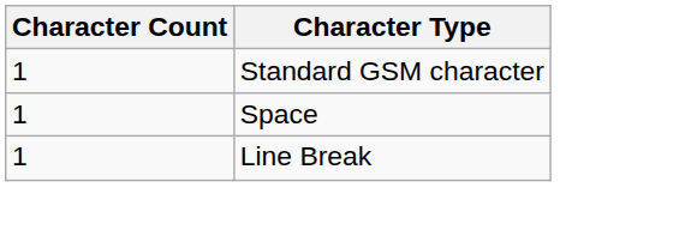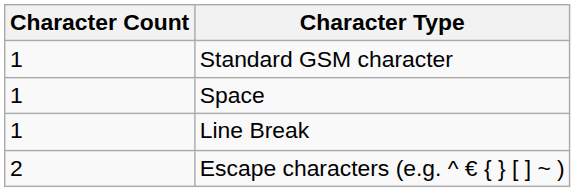+ row: 2 | Escape characters (e.g. ^ € { } [ ] ~ )
